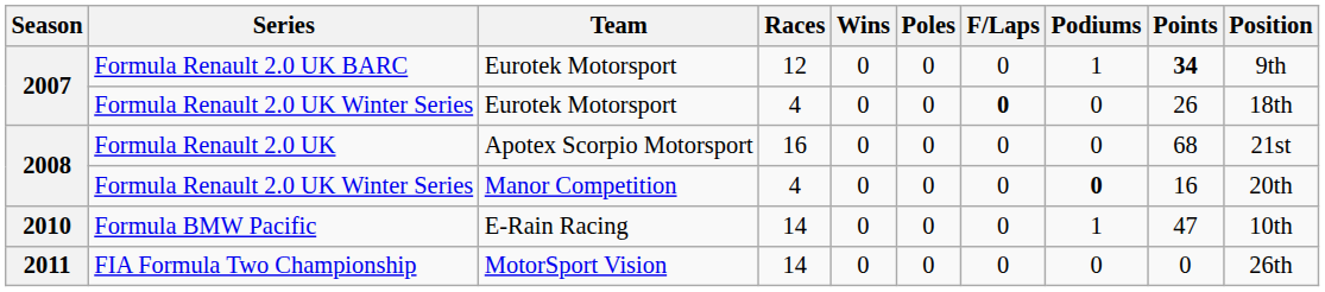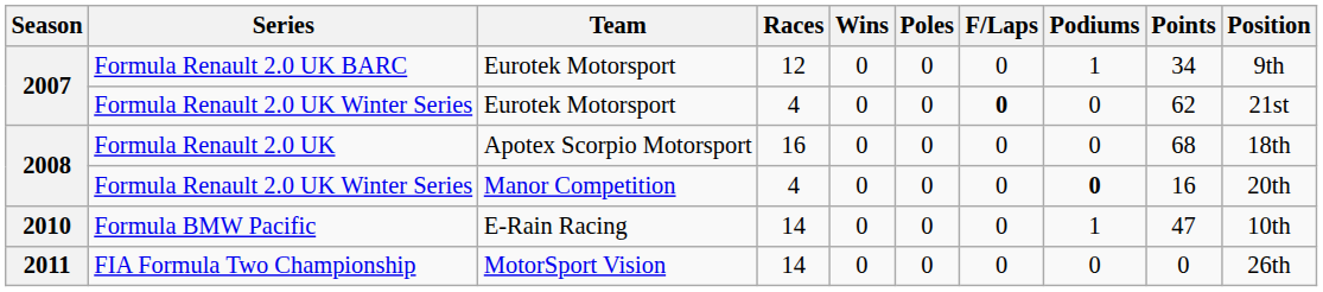Formula Renault 2.0 UK BARC | Points: bold -> normal
Formula Renault 2.0 UK Winter Series / Eurotek Motorsport | Points: 26 -> 62
Formula Renault 2.0 UK Winter Series / Eurotek Motorsport | Position: 18th -> 21st
Formula Renault 2.0 UK | Position: 21st -> 18th
